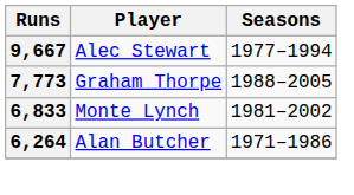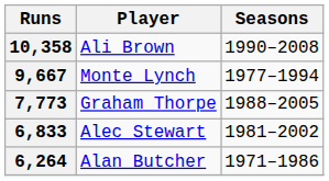+ row: 10,358 | Ali Brown | 1990–2008
9,667 | Player: Alec Stewart -> Monte Lynch
6,833 | Player: Monte Lynch -> Alec Stewart
